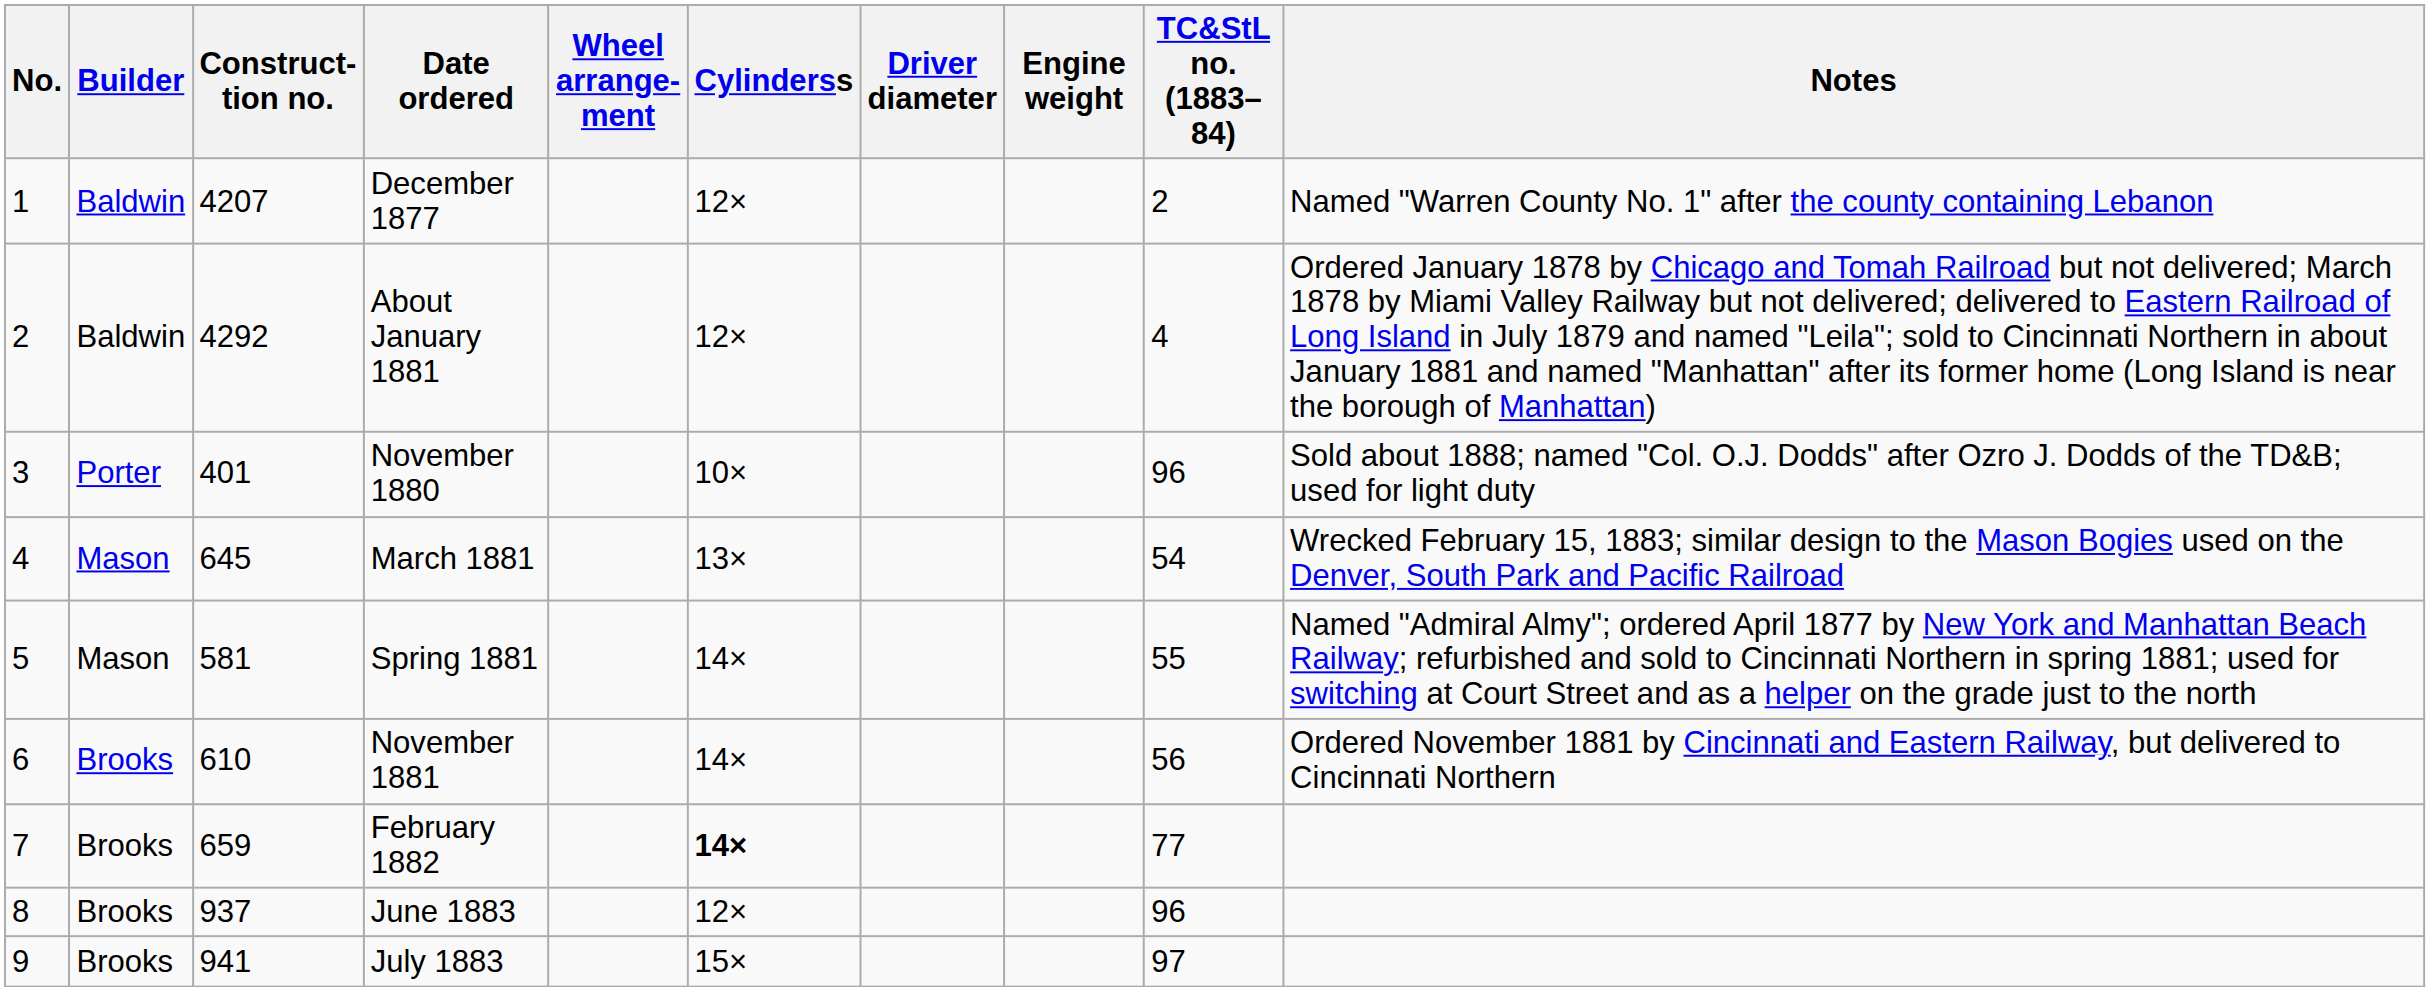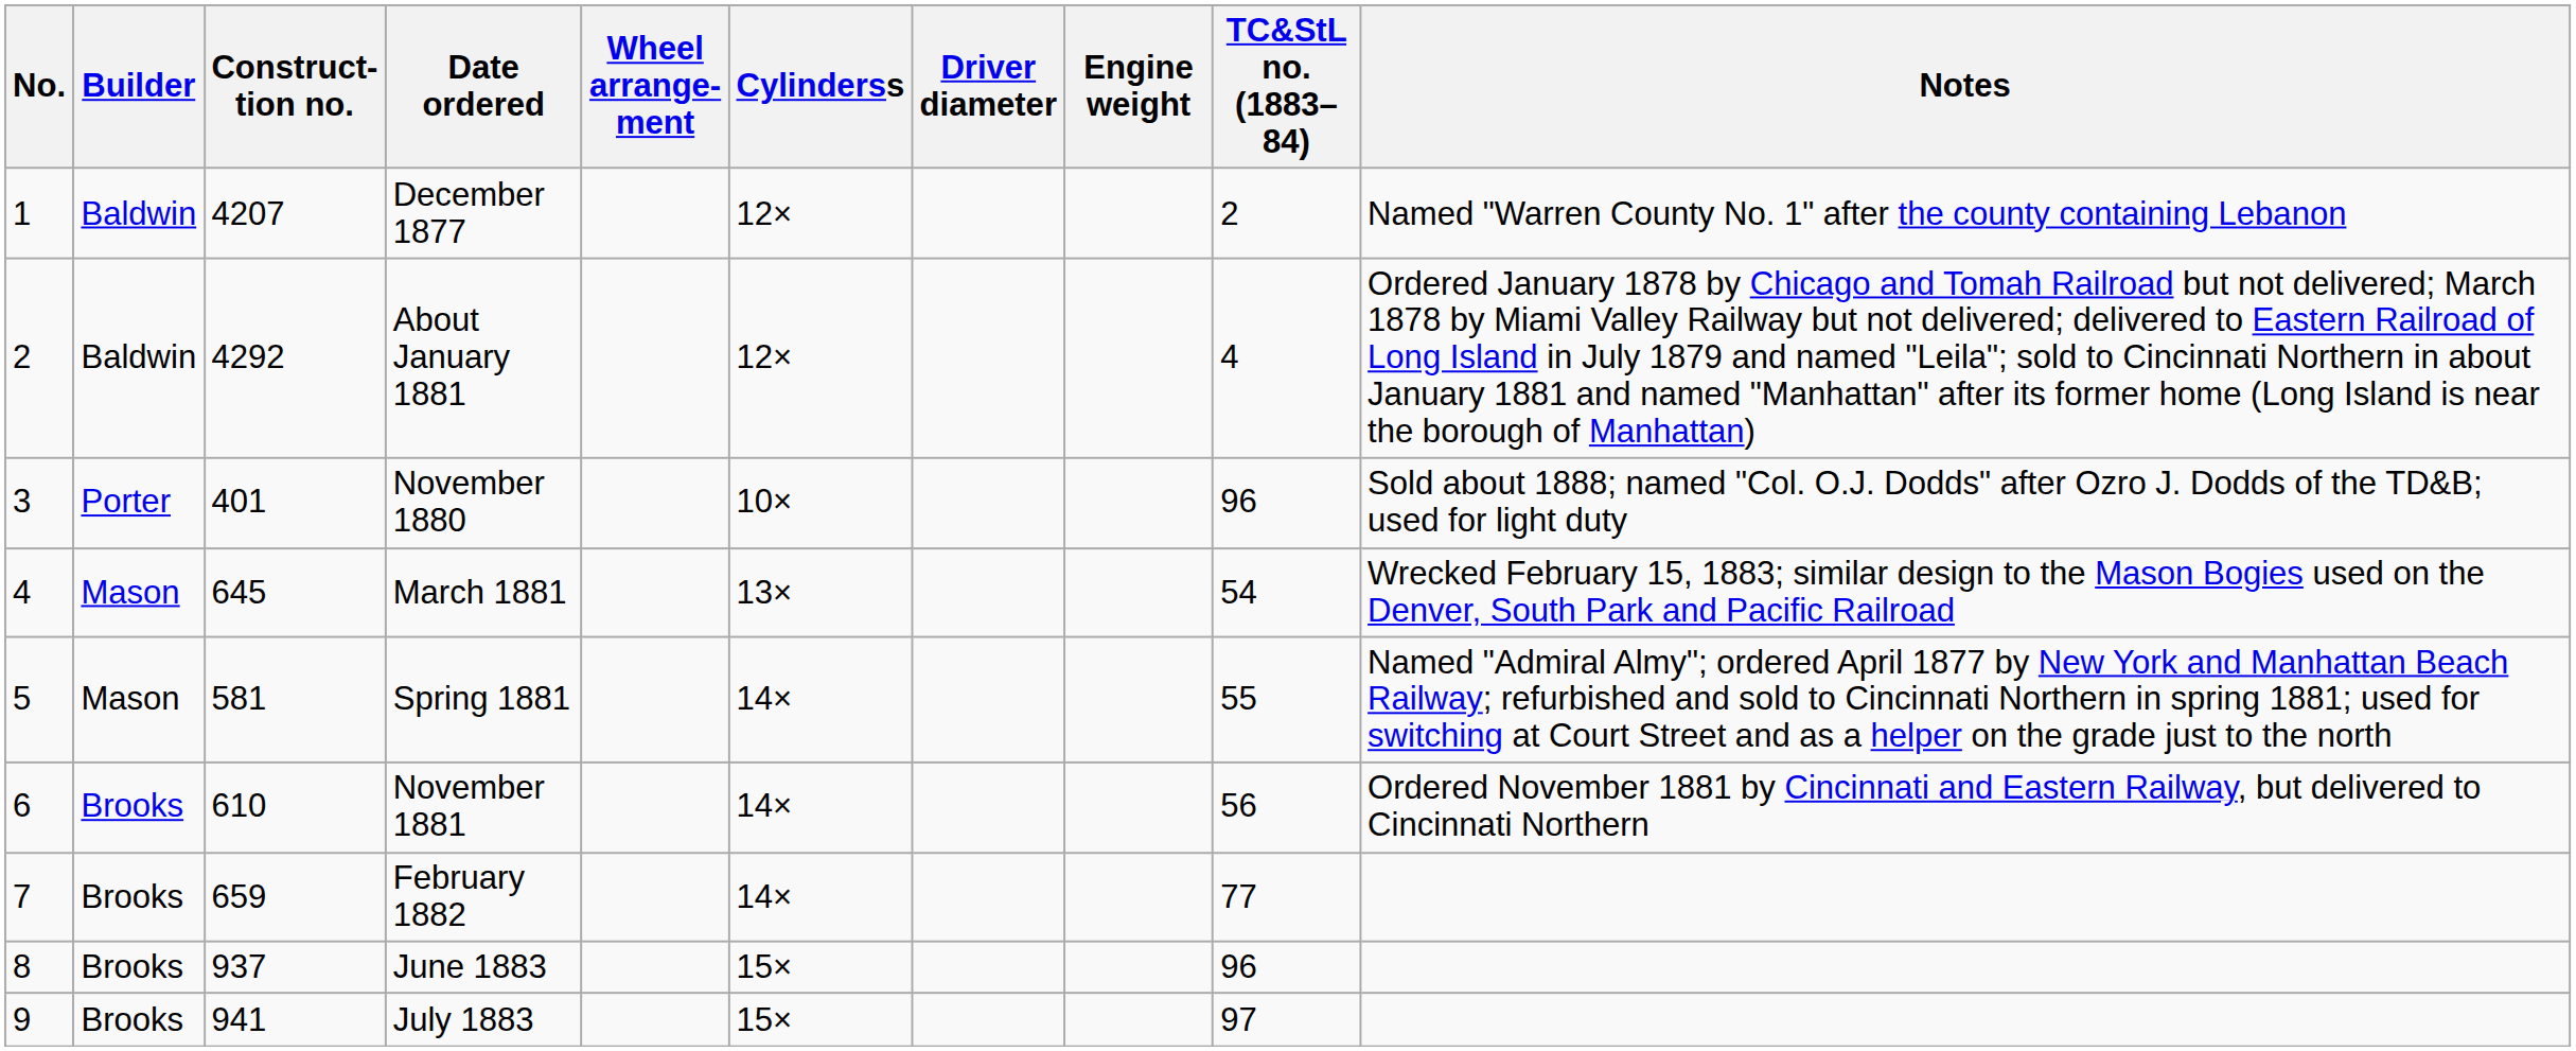February 1882 | Cylinderss: bold -> normal
June 1883 | Cylinderss: 12× -> 15×
